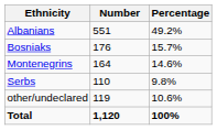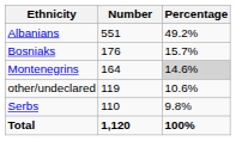Montenegrins | Percentage: no background -> lightgrey background
rows swapped: Serbs <-> other/undeclared
